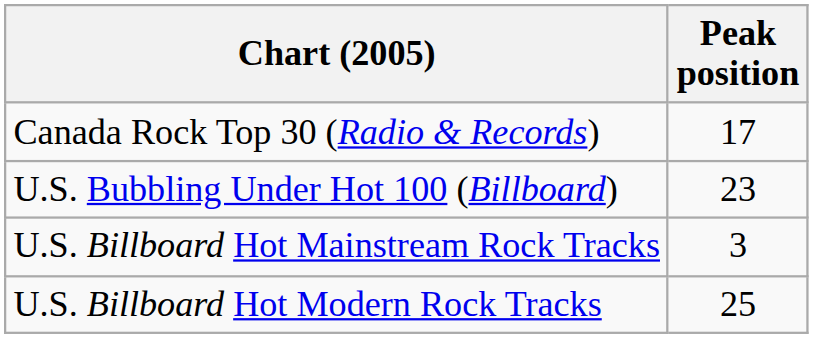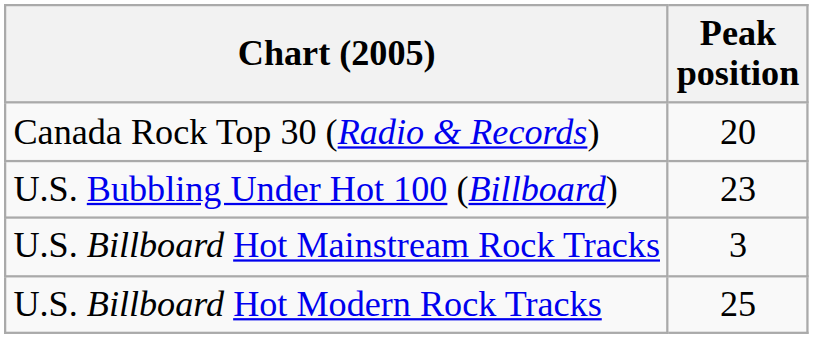Canada Rock Top 30 (Radio & Records) | Peak position: 17 -> 20
